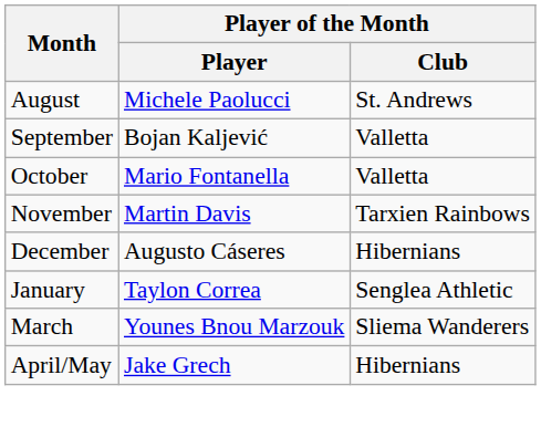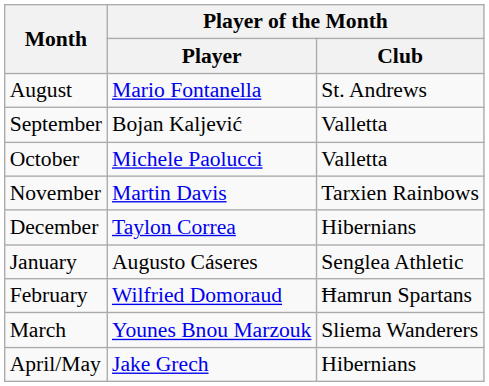August | Player of the Month / Player: Michele Paolucci -> Mario Fontanella
October | Player of the Month / Player: Mario Fontanella -> Michele Paolucci
December | Player of the Month / Player: Augusto Cáseres -> Taylon Correa
January | Player of the Month / Player: Taylon Correa -> Augusto Cáseres
+ row: February | Wilfried Domoraud | Ħamrun Spartans
